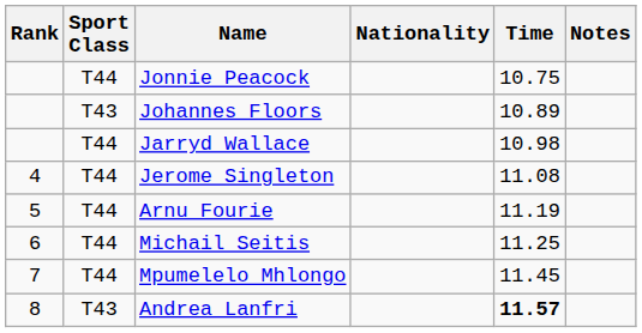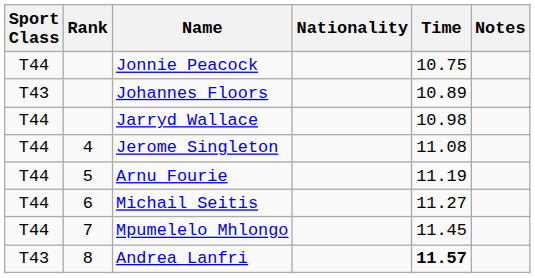columns swapped: Rank <-> Sport Class
Michail Seitis | Time: 11.25 -> 11.27
